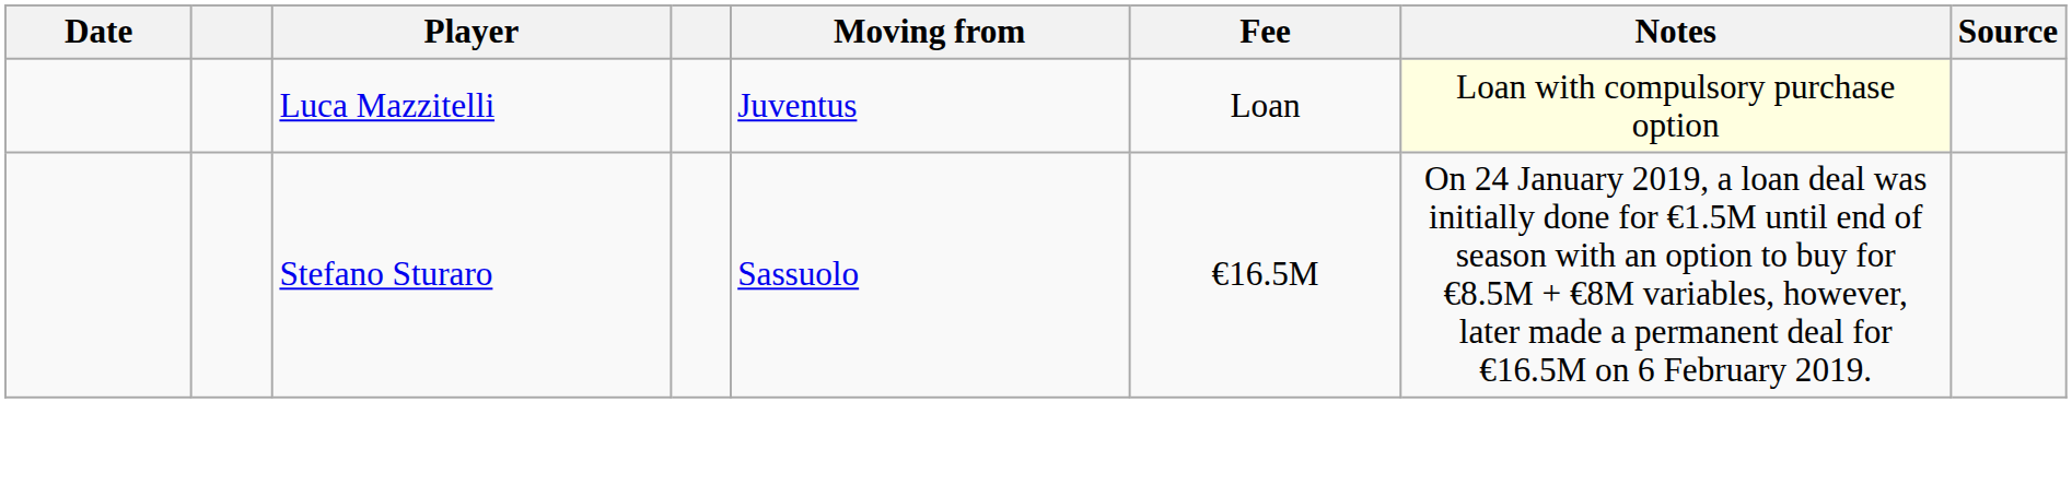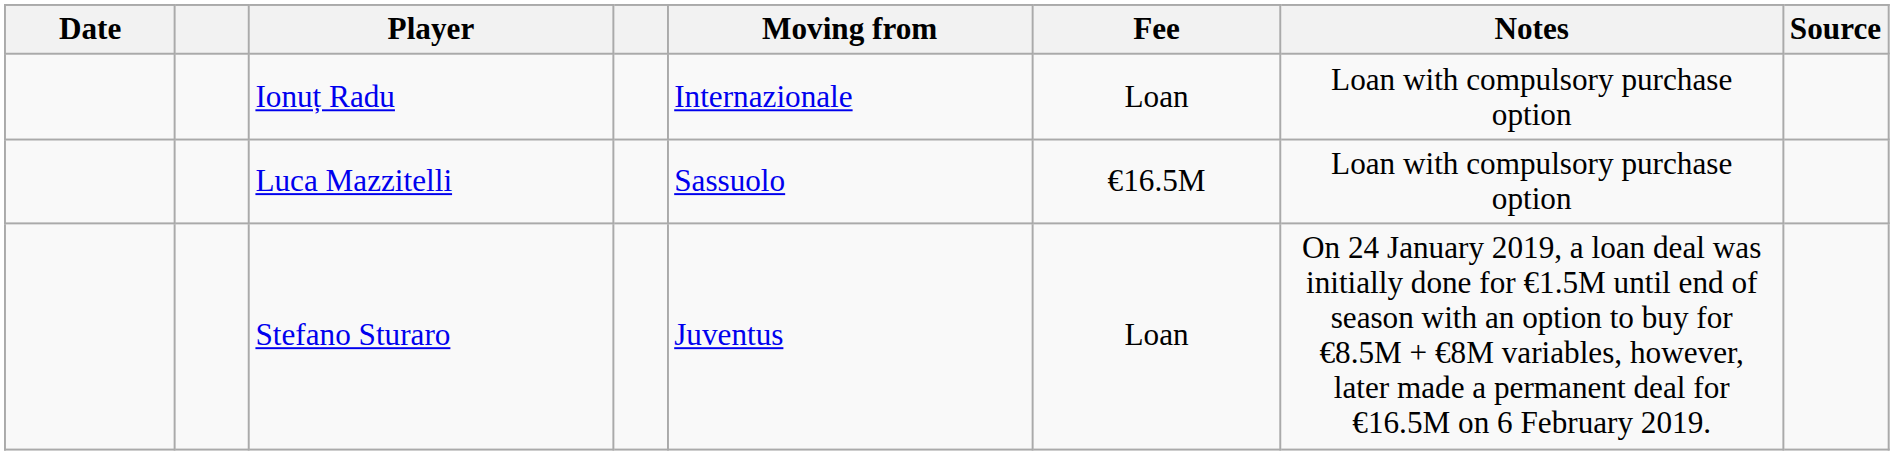+ row: Ionuț Radu | Internazionale | Loan | Loan with compulsory purchase option
Luca Mazzitelli | Moving from: Juventus -> Sassuolo
Luca Mazzitelli | Fee: Loan -> €16.5M
Luca Mazzitelli | Notes: lightyellow background -> no background
Stefano Sturaro | Moving from: Sassuolo -> Juventus
Stefano Sturaro | Fee: €16.5M -> Loan
